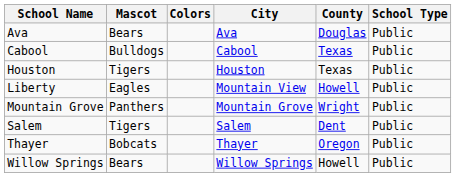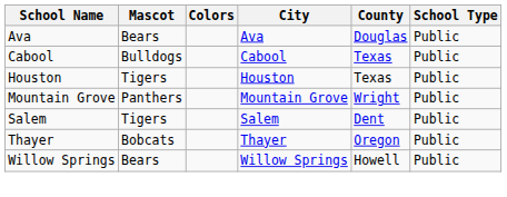- row: Liberty | Eagles | Mountain View | Howell | Public
